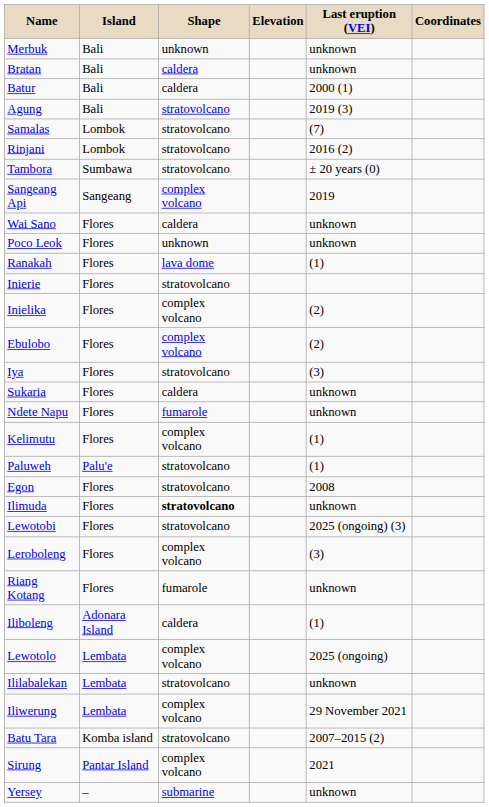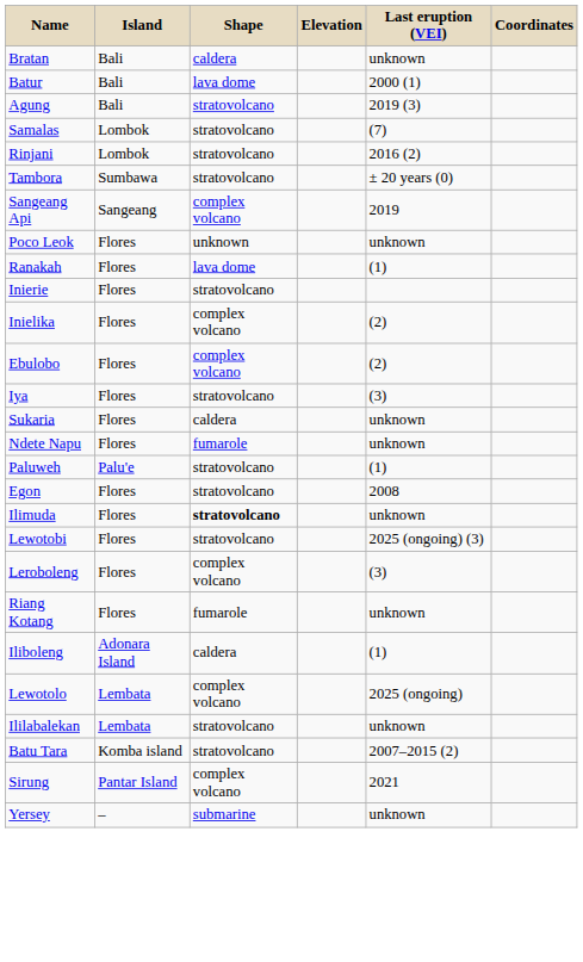- row: Merbuk | Bali | unknown | unknown
Batur | Shape: caldera -> lava dome
- row: Wai Sano | Flores | caldera | unknown
- row: Kelimutu | Flores | complex volcano | (1)
- row: Iliwerung | Lembata | complex volcano | 29 November 2021
